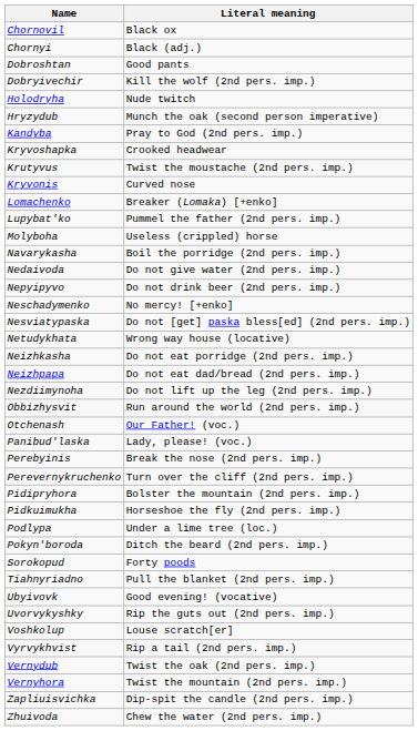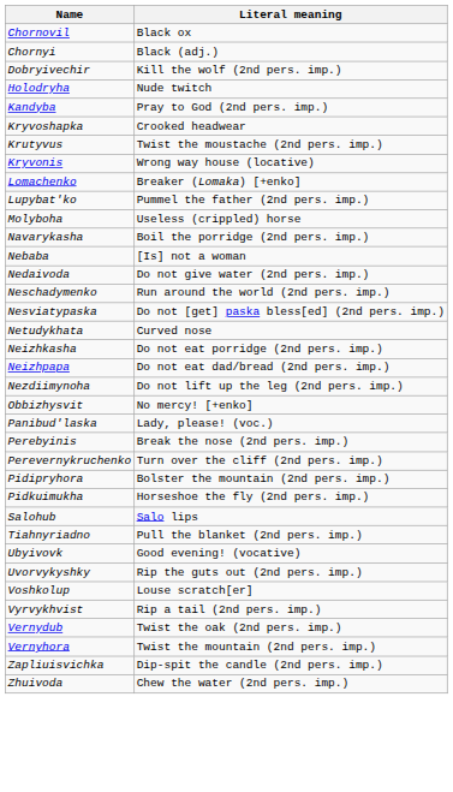- row: Dobroshtan | Good pants
- row: Hryzydub | Munch the oak (second person imperative)
Kryvonis | Literal meaning: Curved nose -> Wrong way house (locative)
+ row: Nebaba | [Is] not a woman
- row: Nepyipyvo | Do not drink beer (2nd pers. imp.)
Neschadymenko | Literal meaning: No mercy! [+enko] -> Run around the world (2nd pers. imp.)
Netudykhata | Literal meaning: Wrong way house (locative) -> Curved nose
Obbizhysvit | Literal meaning: Run around the world (2nd pers. imp.) -> No mercy! [+enko]
- row: Otchenash | Our Father! (voc.)
- row: Podlypa | Under a lime tree (loc.)
- row: Pokyn'boroda | Ditch the beard (2nd pers. imp.)
+ row: Salohub | Salo lips
- row: Sorokopud | Forty poods
